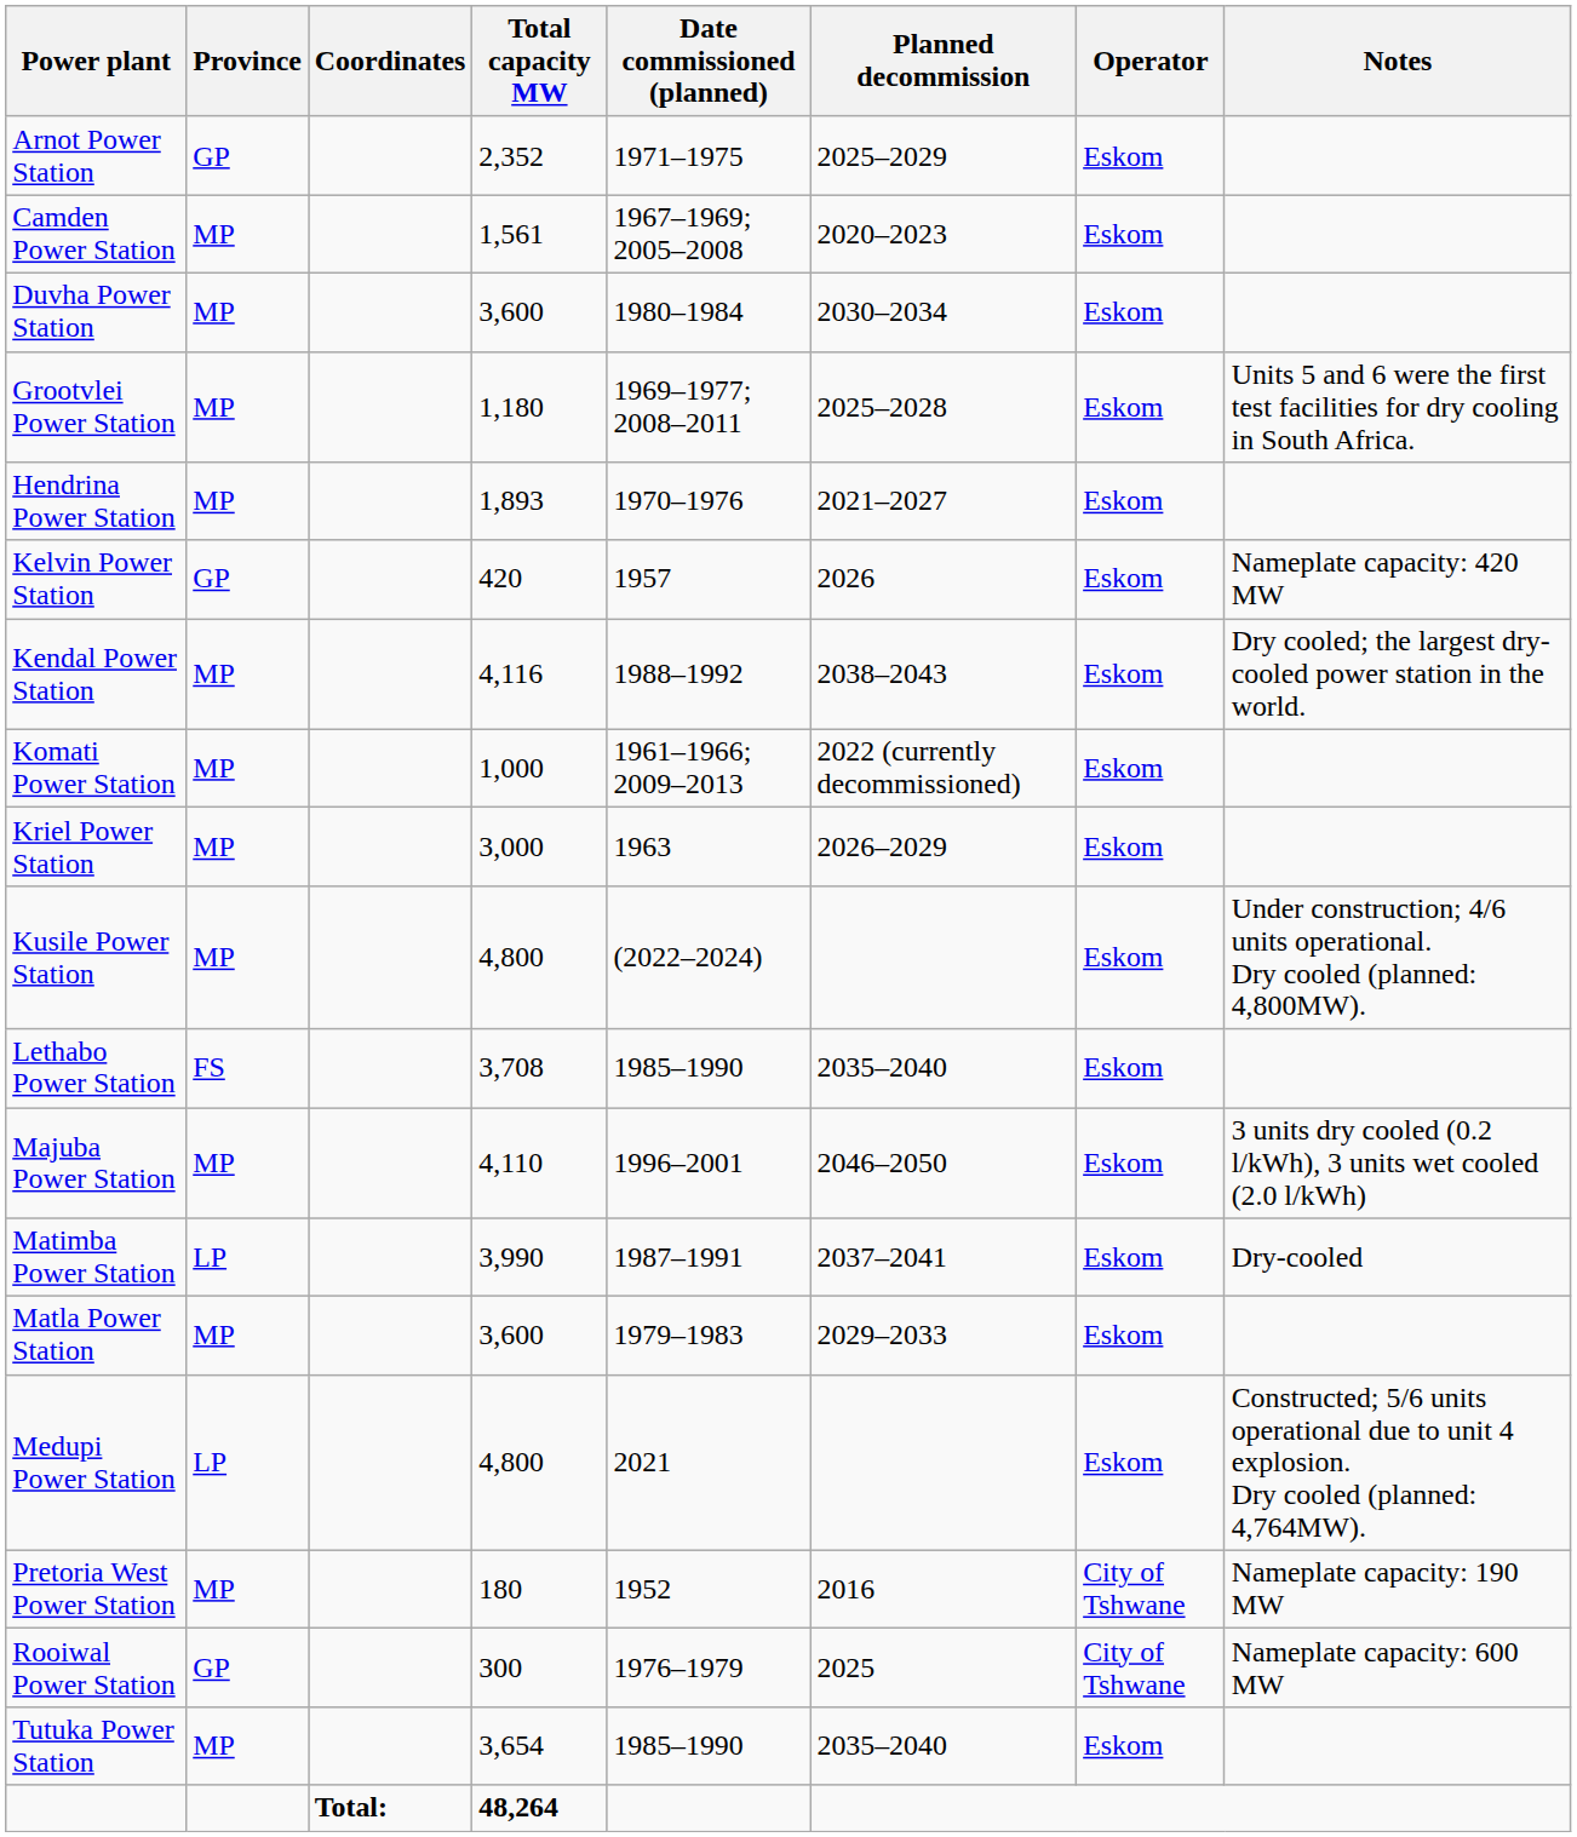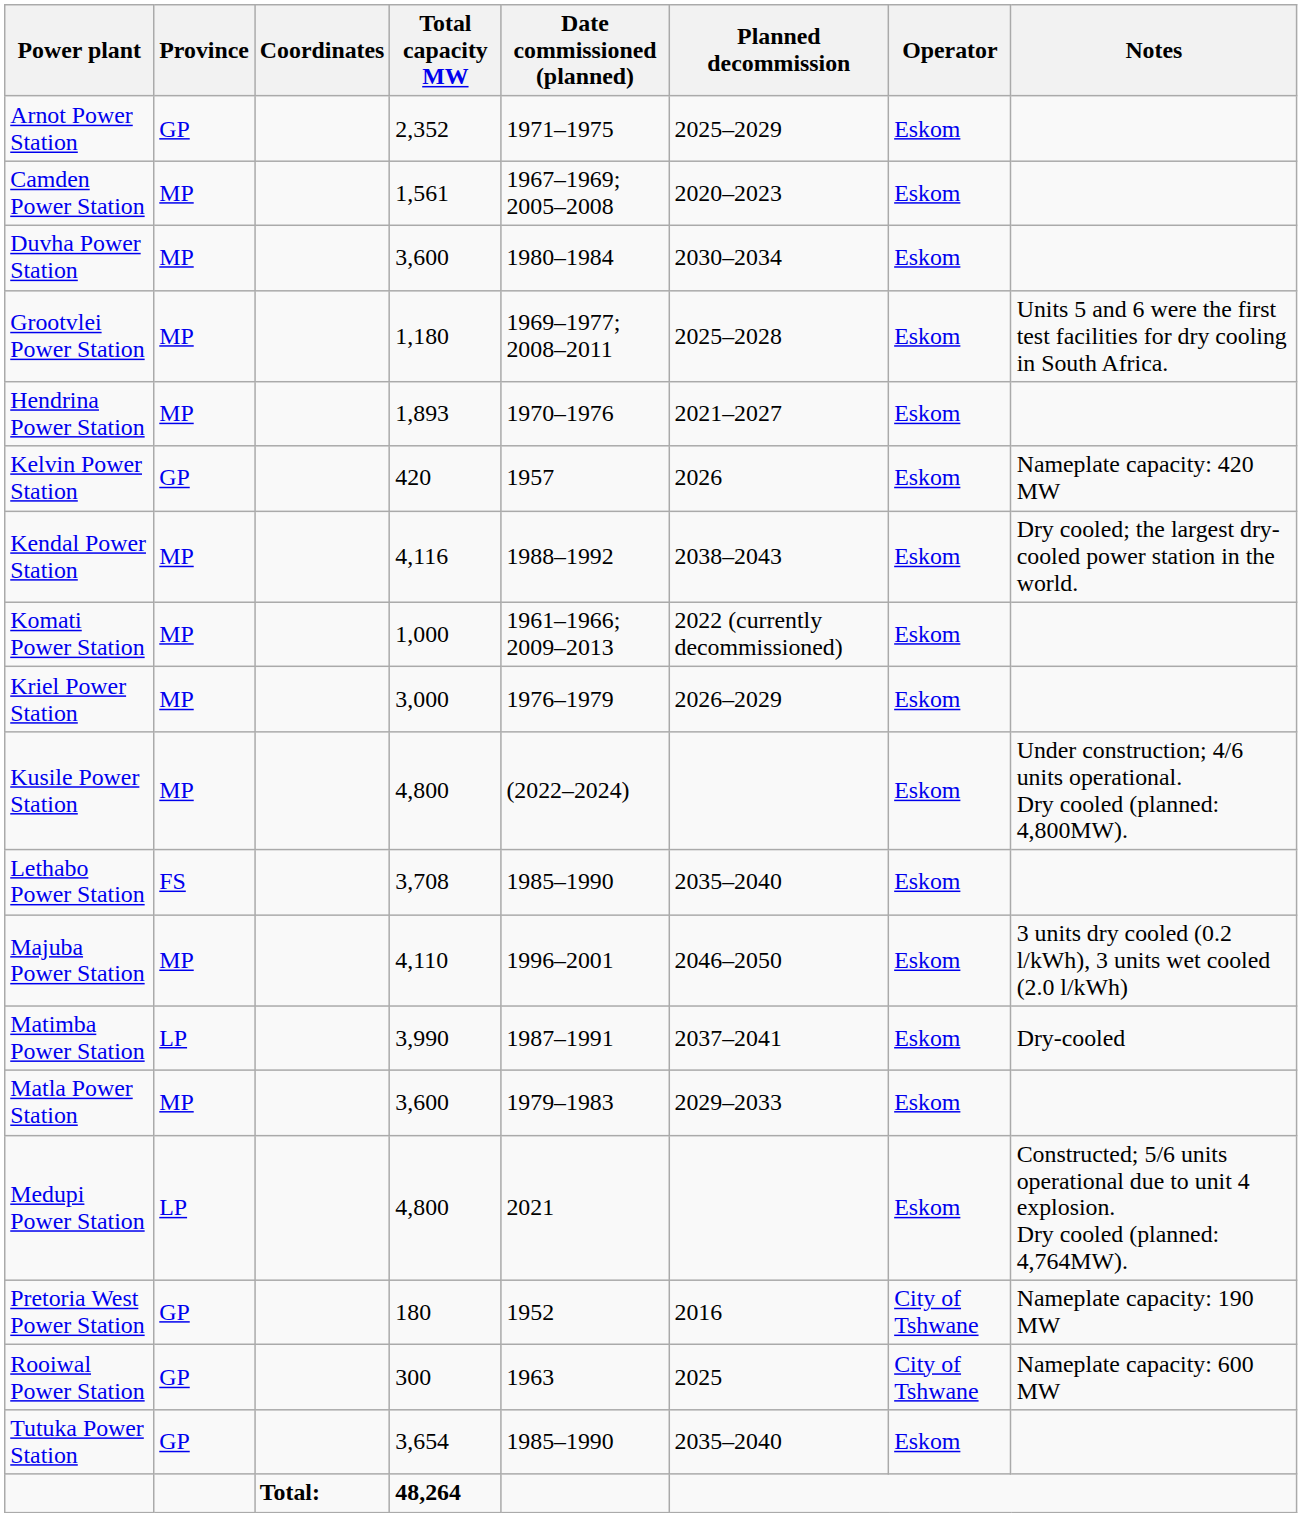Kriel Power Station | Date commissioned (planned): 1963 -> 1976–1979
Pretoria West Power Station | Province: MP -> GP
Rooiwal Power Station | Date commissioned (planned): 1976–1979 -> 1963
Tutuka Power Station | Province: MP -> GP
